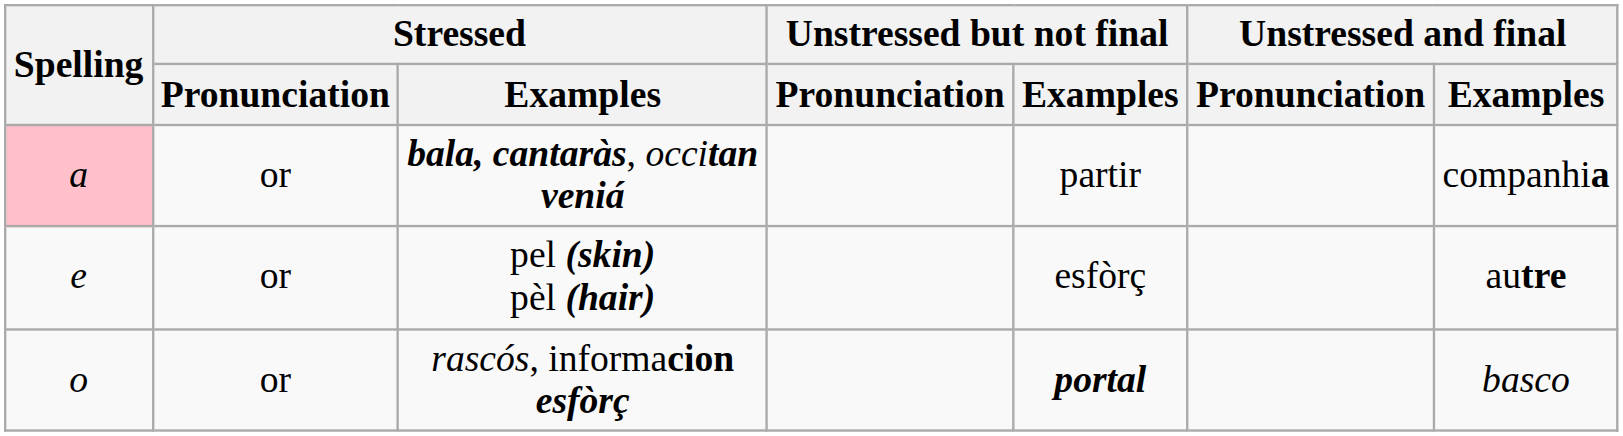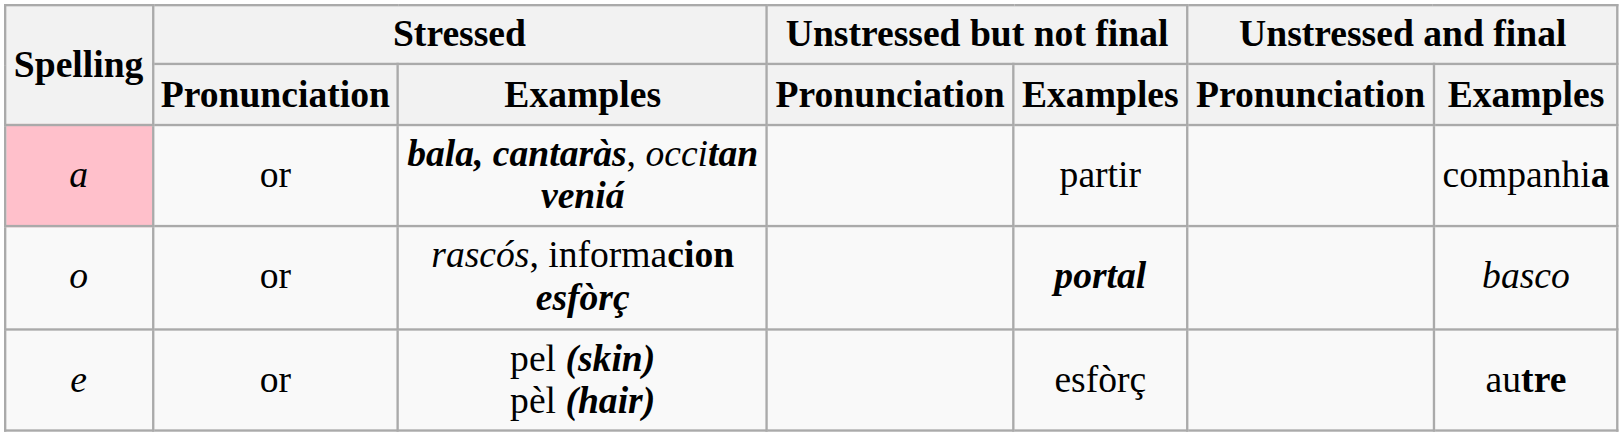rows swapped: pel (skin) pèl (hair) <-> rascós, informacion esfòrç
